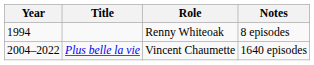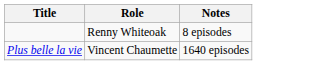- column: Year | 1994 | 2004–2022
